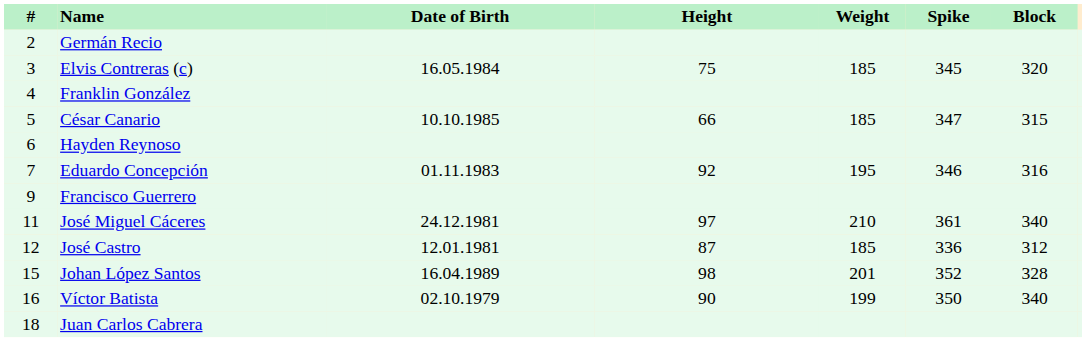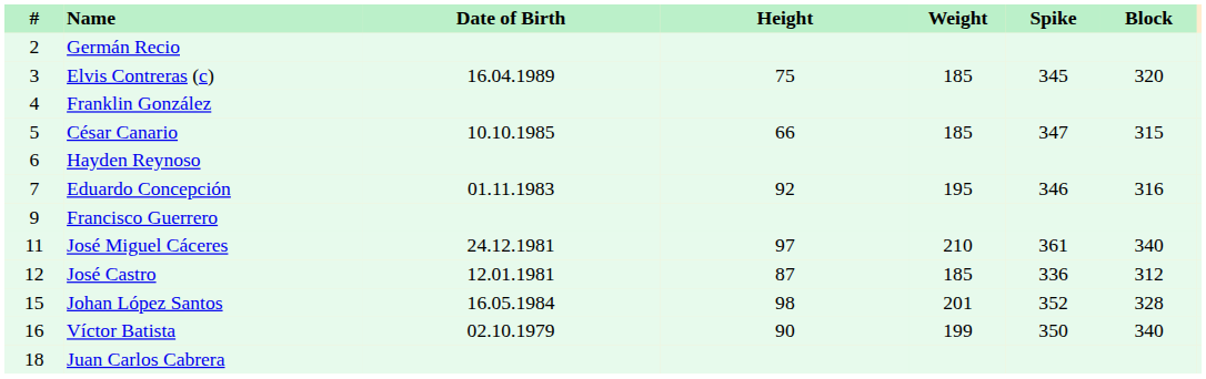Elvis Contreras (c) | Date of Birth: 16.05.1984 -> 16.04.1989
Johan López Santos | Date of Birth: 16.04.1989 -> 16.05.1984
